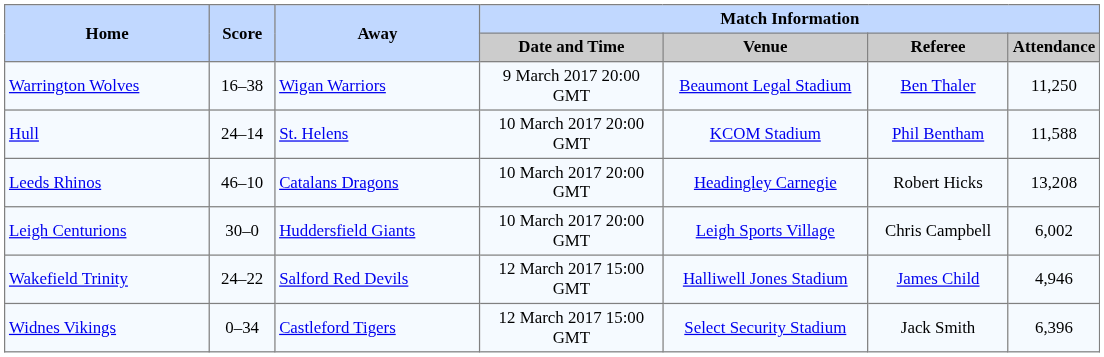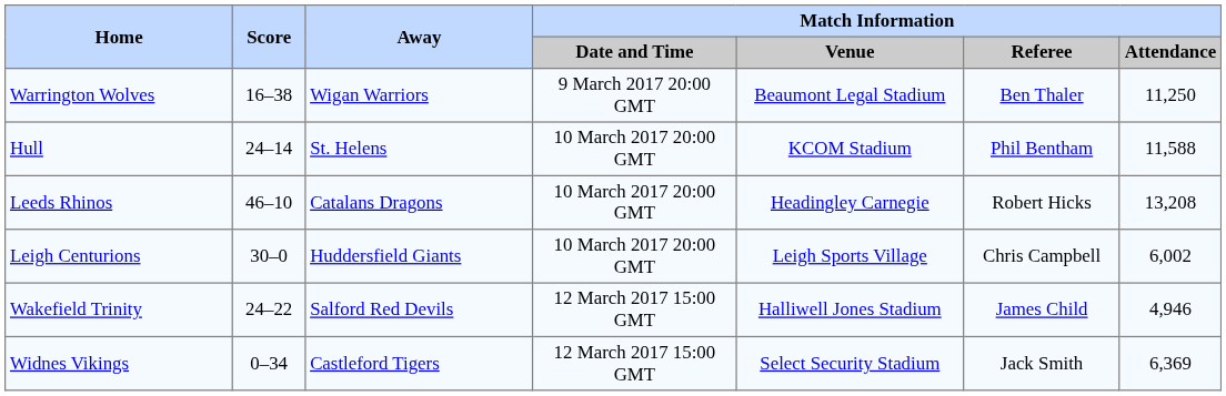Widnes Vikings | Match Information / Attendance: 6,396 -> 6,369
